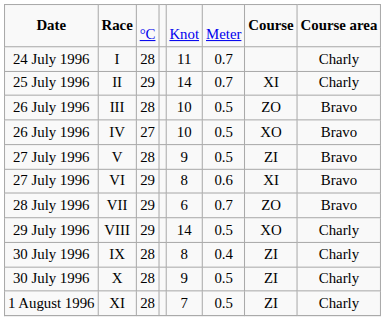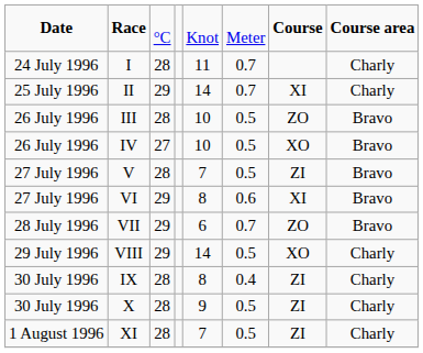V | column 5: 9 -> 7
